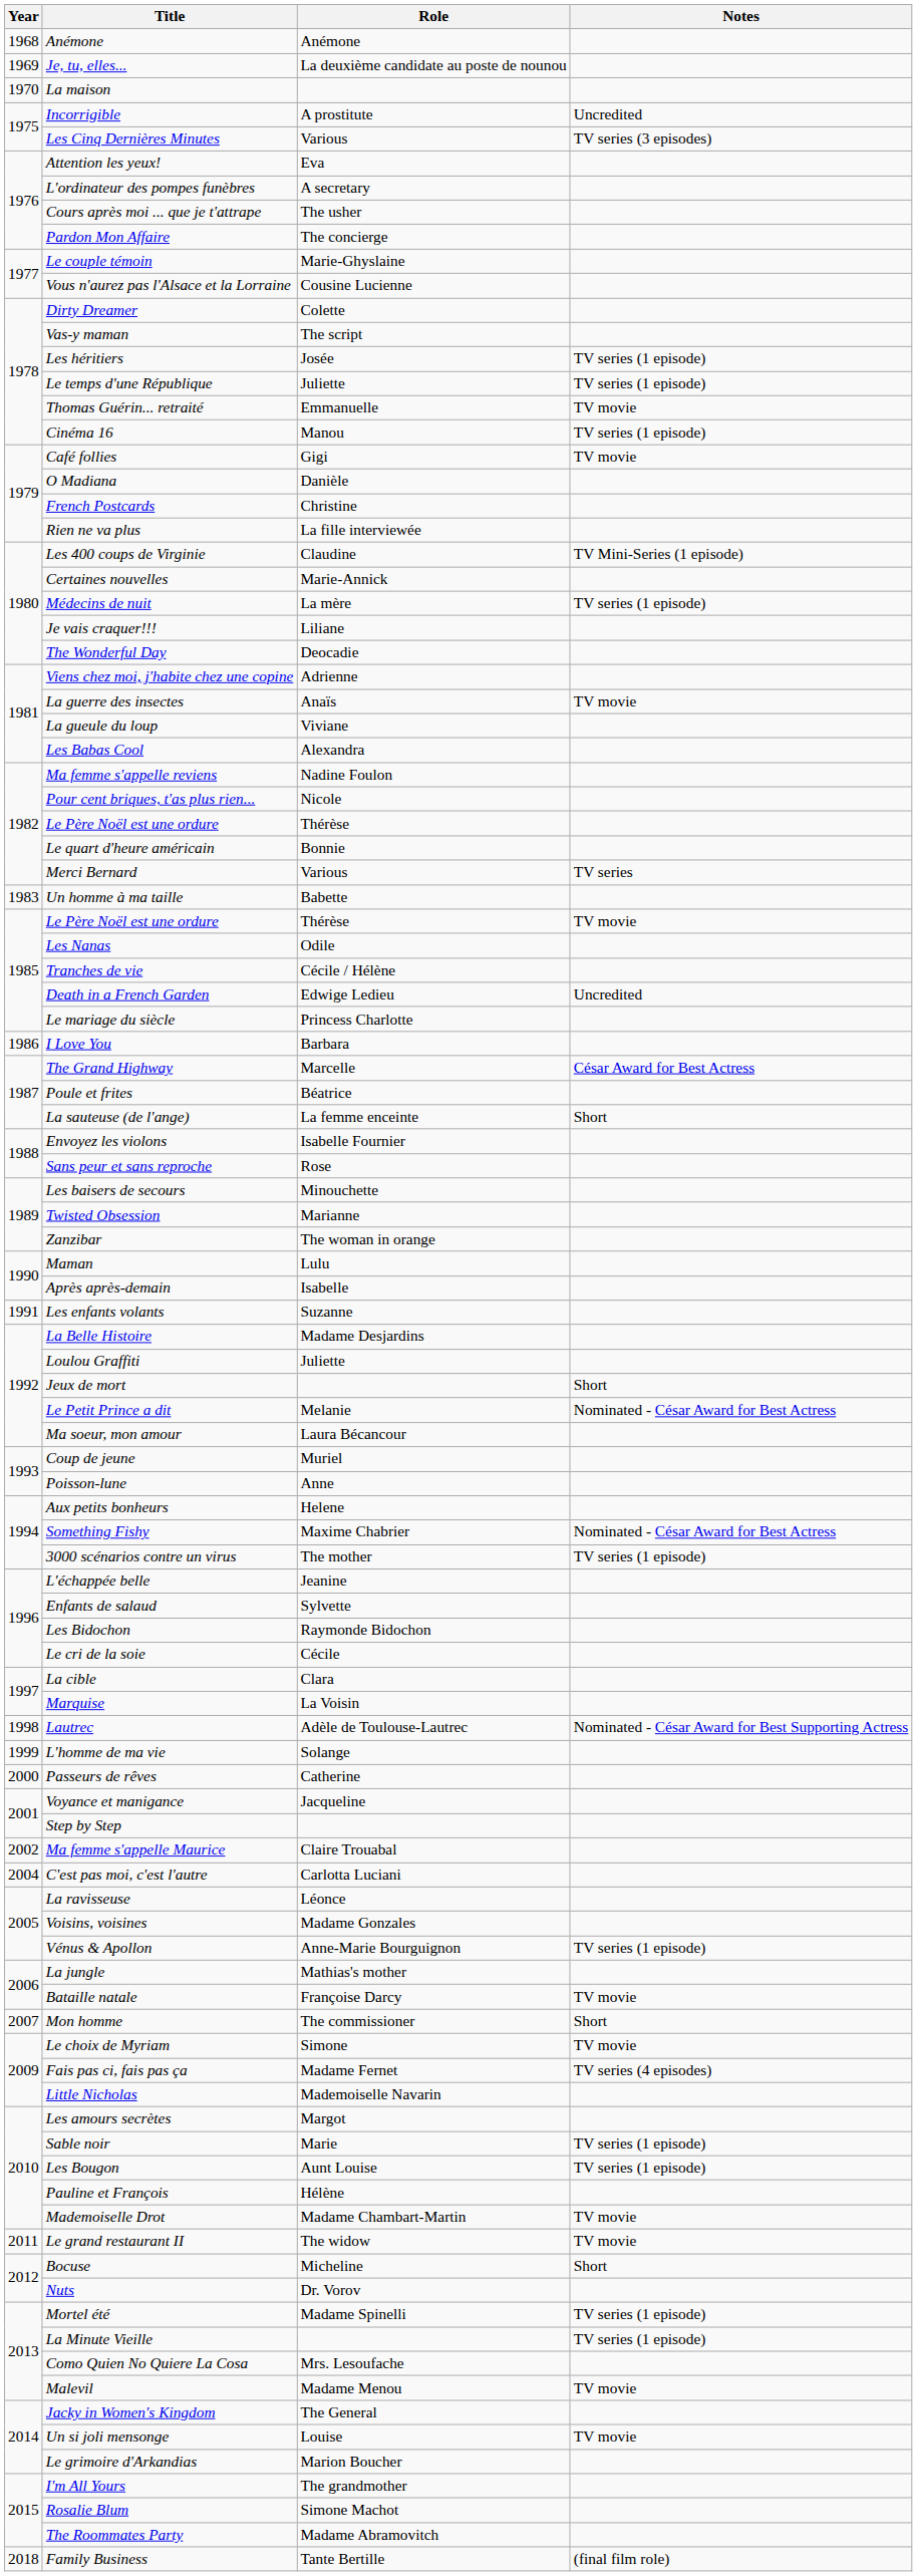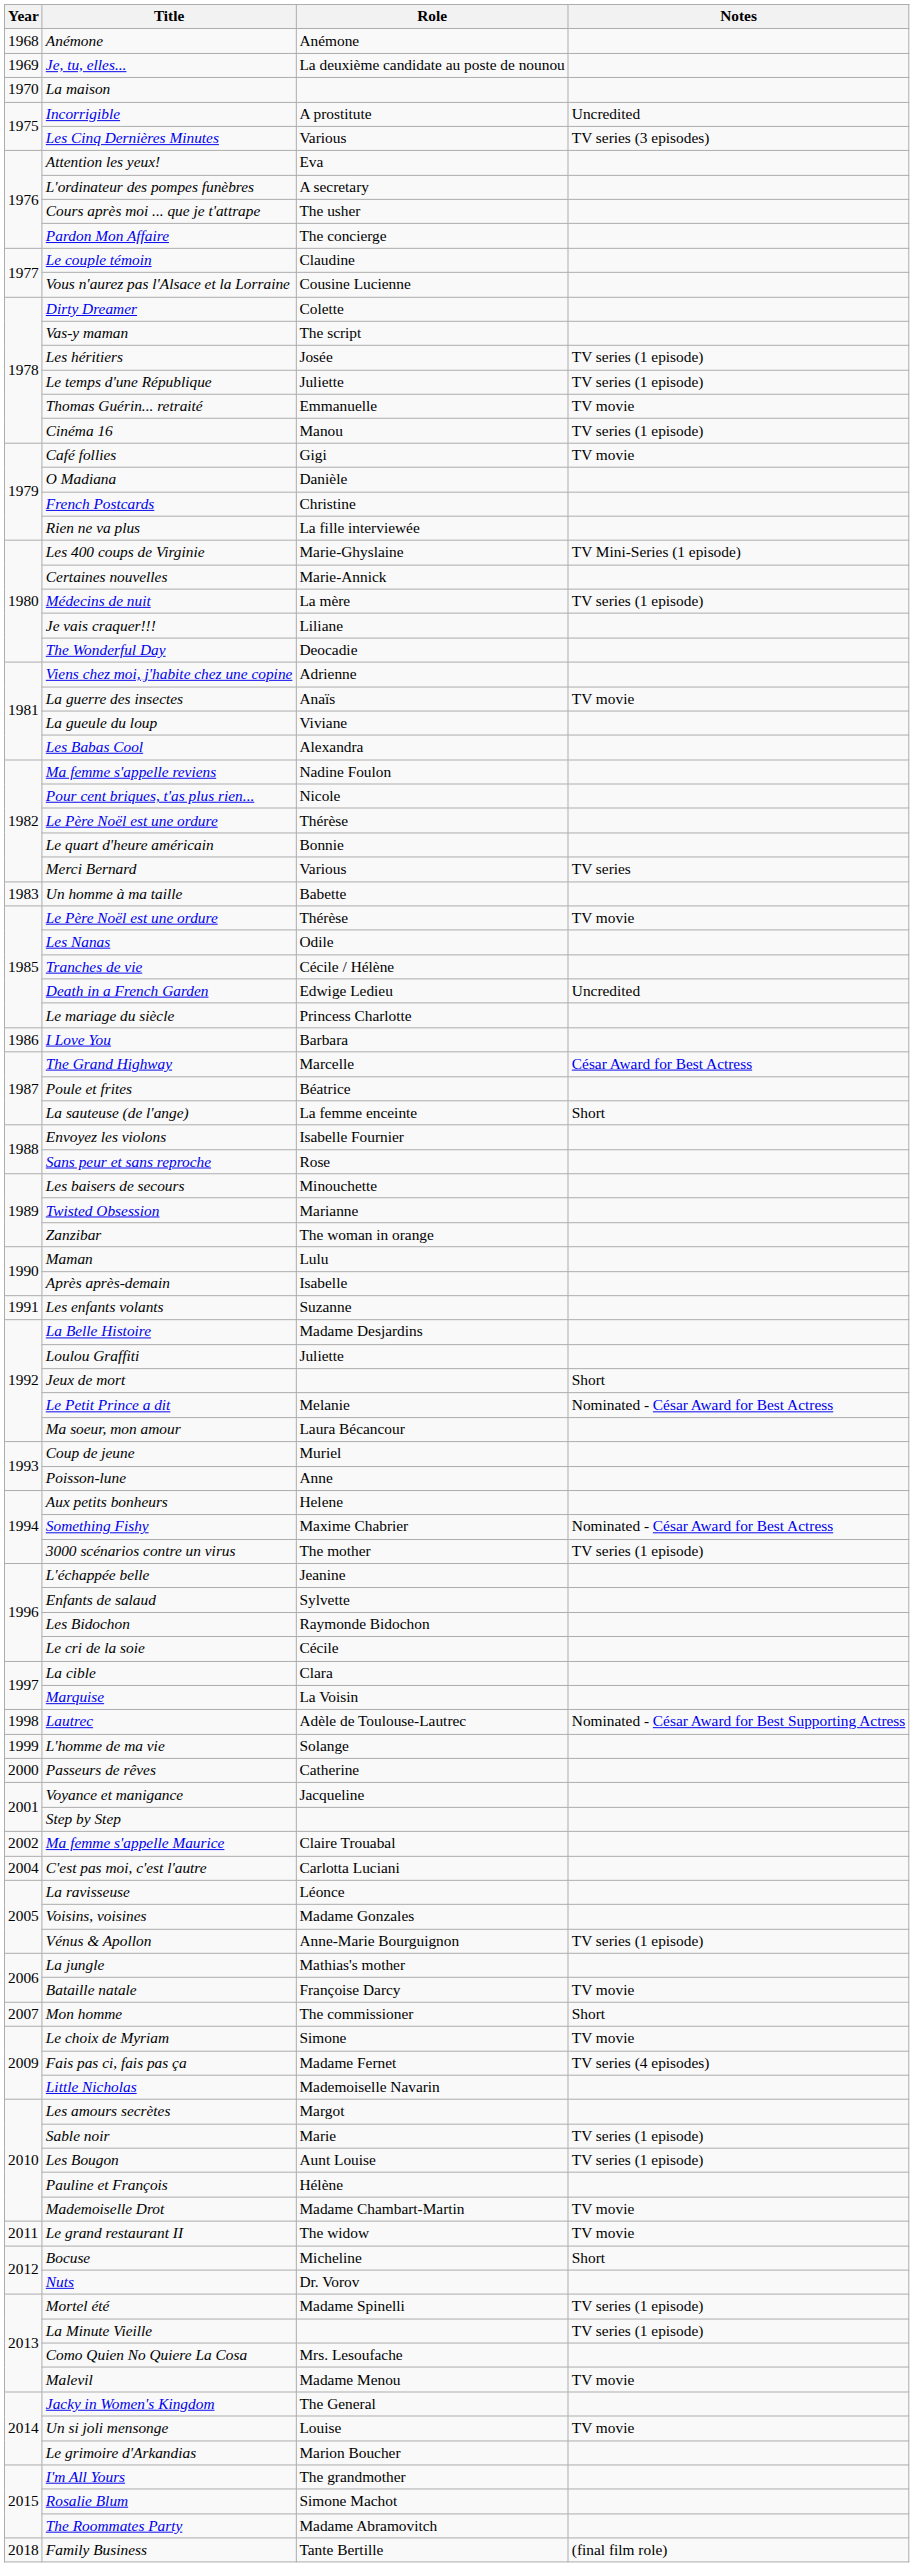Le couple témoin | Role: Marie-Ghyslaine -> Claudine
Les 400 coups de Virginie | Role: Claudine -> Marie-Ghyslaine
